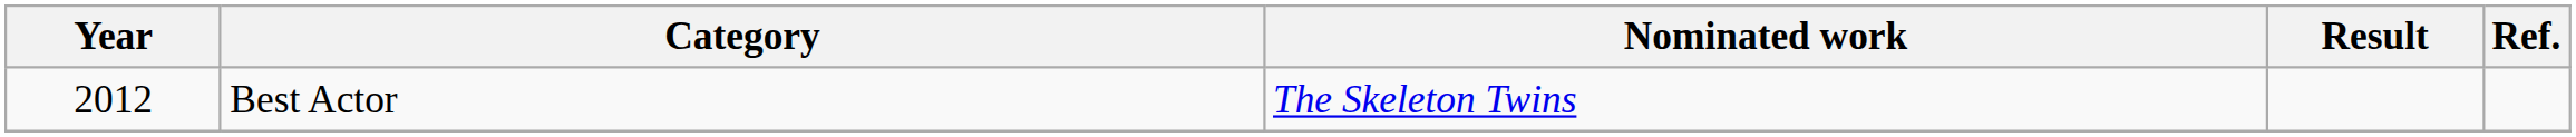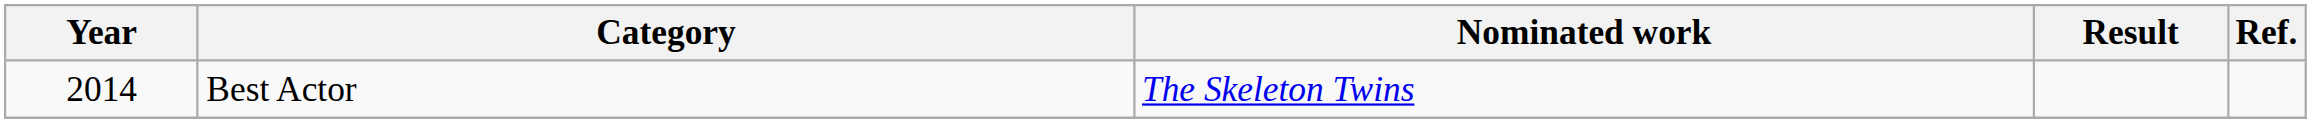Best Actor | Year: 2012 -> 2014
